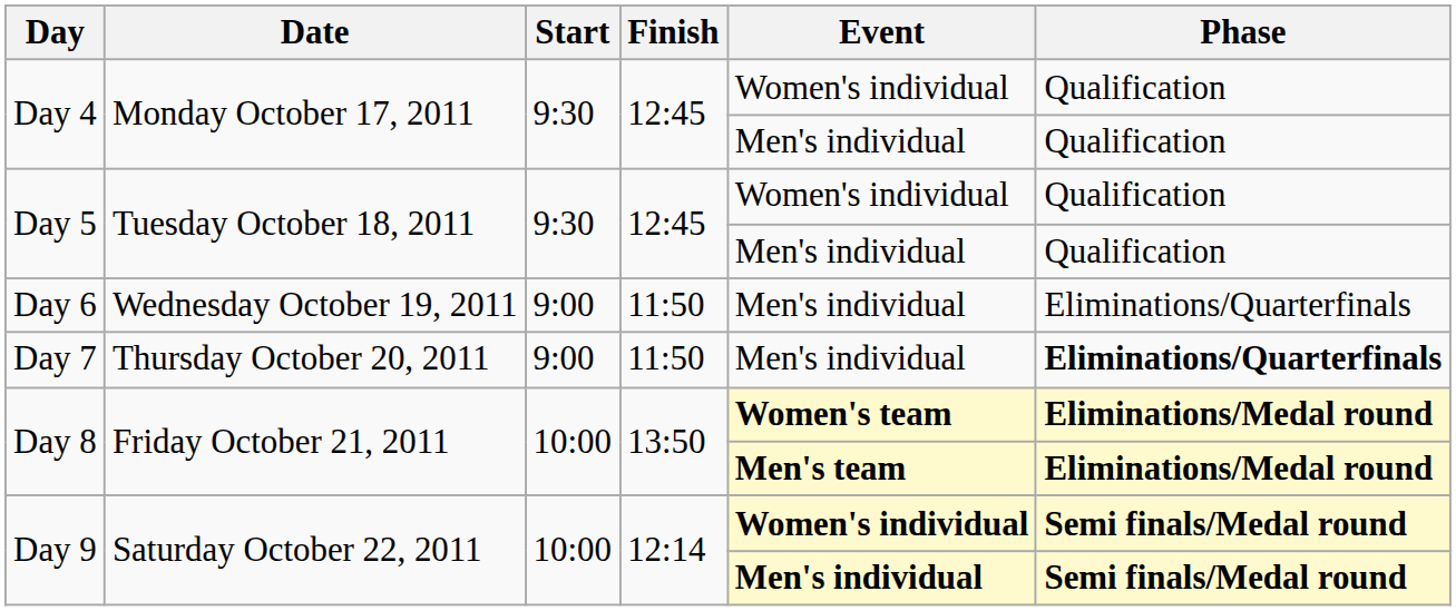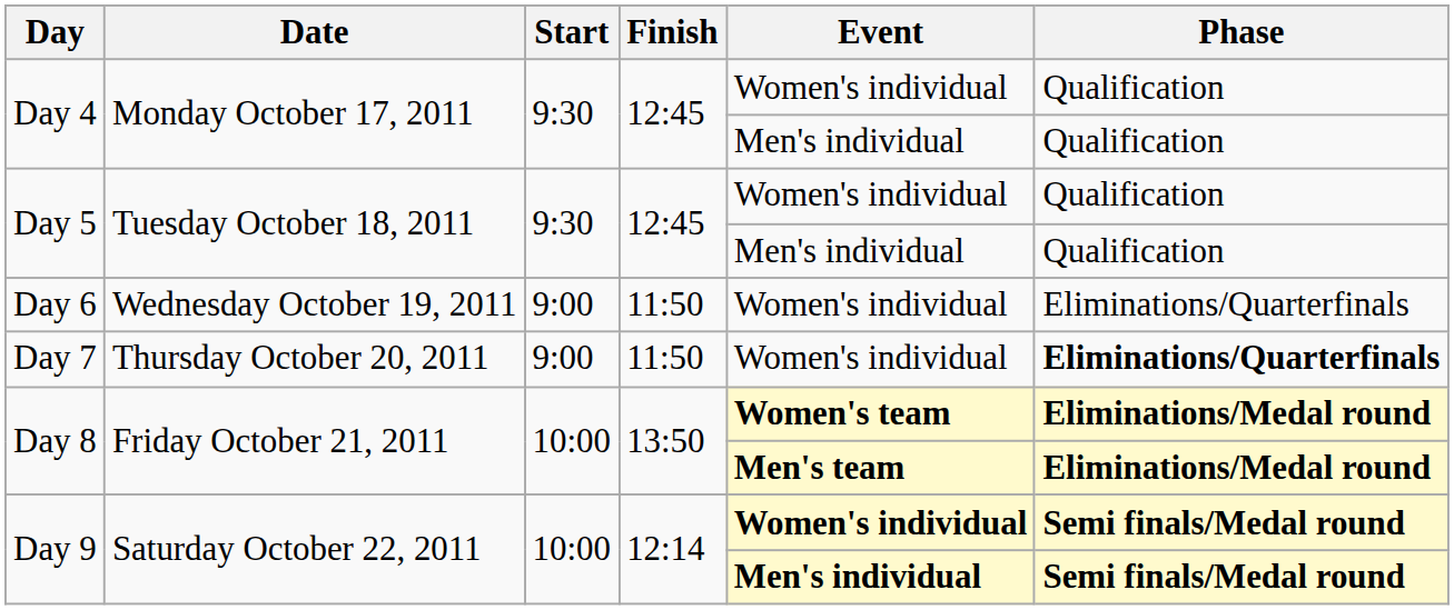Day 6 | Event: Men's individual -> Women's individual
Day 7 | Event: Men's individual -> Women's individual
